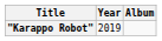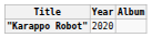"Karappo Robot" | Year: 2019 -> 2020
